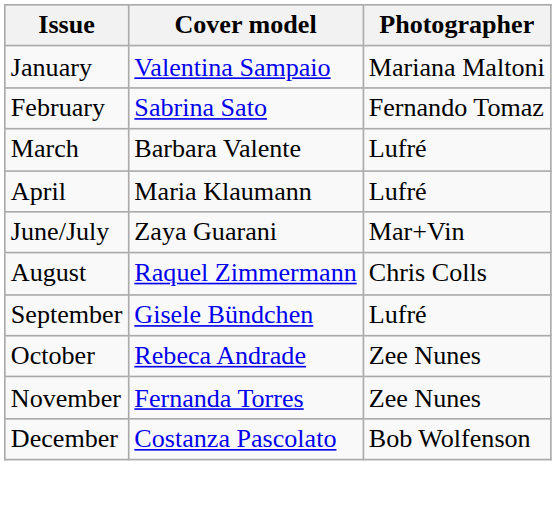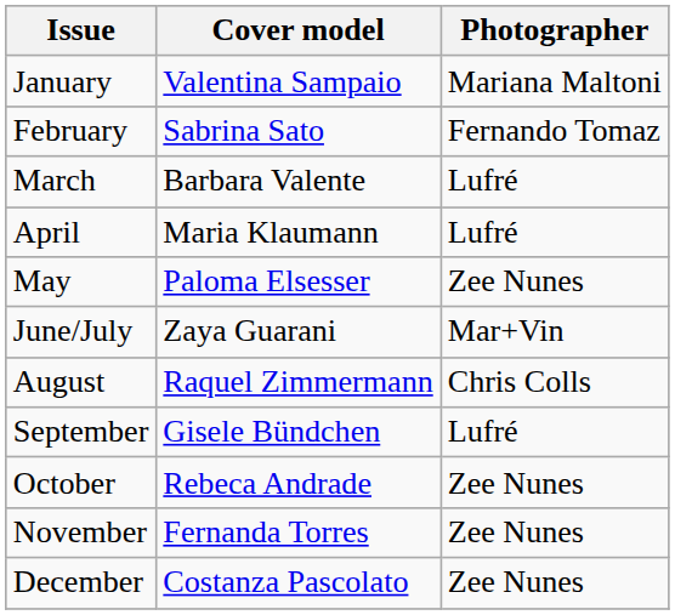+ row: May | Paloma Elsesser | Zee Nunes
December | Photographer: Bob Wolfenson -> Zee Nunes
